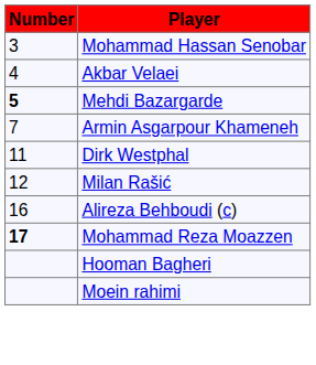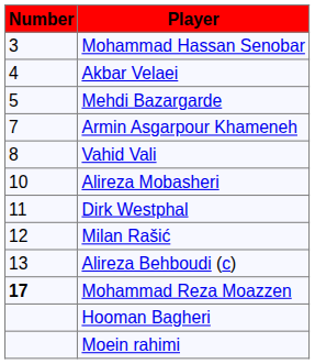Mehdi Bazargarde | Number: bold -> normal
+ row: 8 | Vahid Vali
+ row: 10 | Alireza Mobasheri
Alireza Behboudi (c) | Number: 16 -> 13
